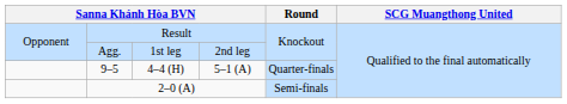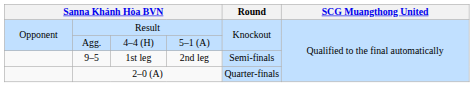Agg. | column 3: 1st leg -> 4–4 (H)
Agg. | column 4: 2nd leg -> 5–1 (A)
9–5 | column 3: 4–4 (H) -> 1st leg
9–5 | column 4: 5–1 (A) -> 2nd leg
9–5 | Round: Quarter-finals -> Semi-finals
2–0 (A) | Round: Semi-finals -> Quarter-finals
